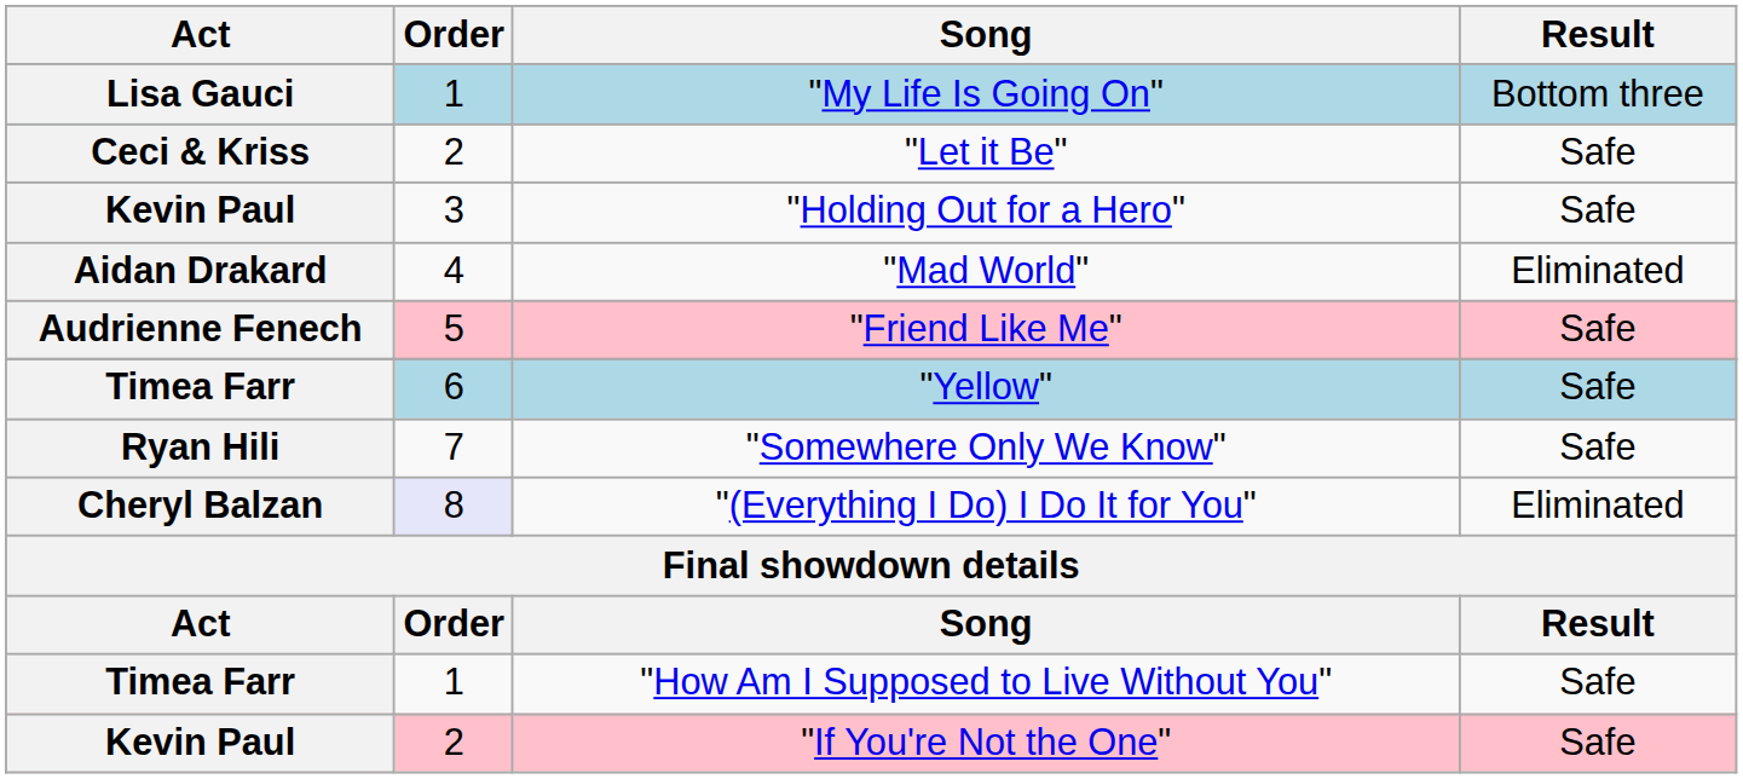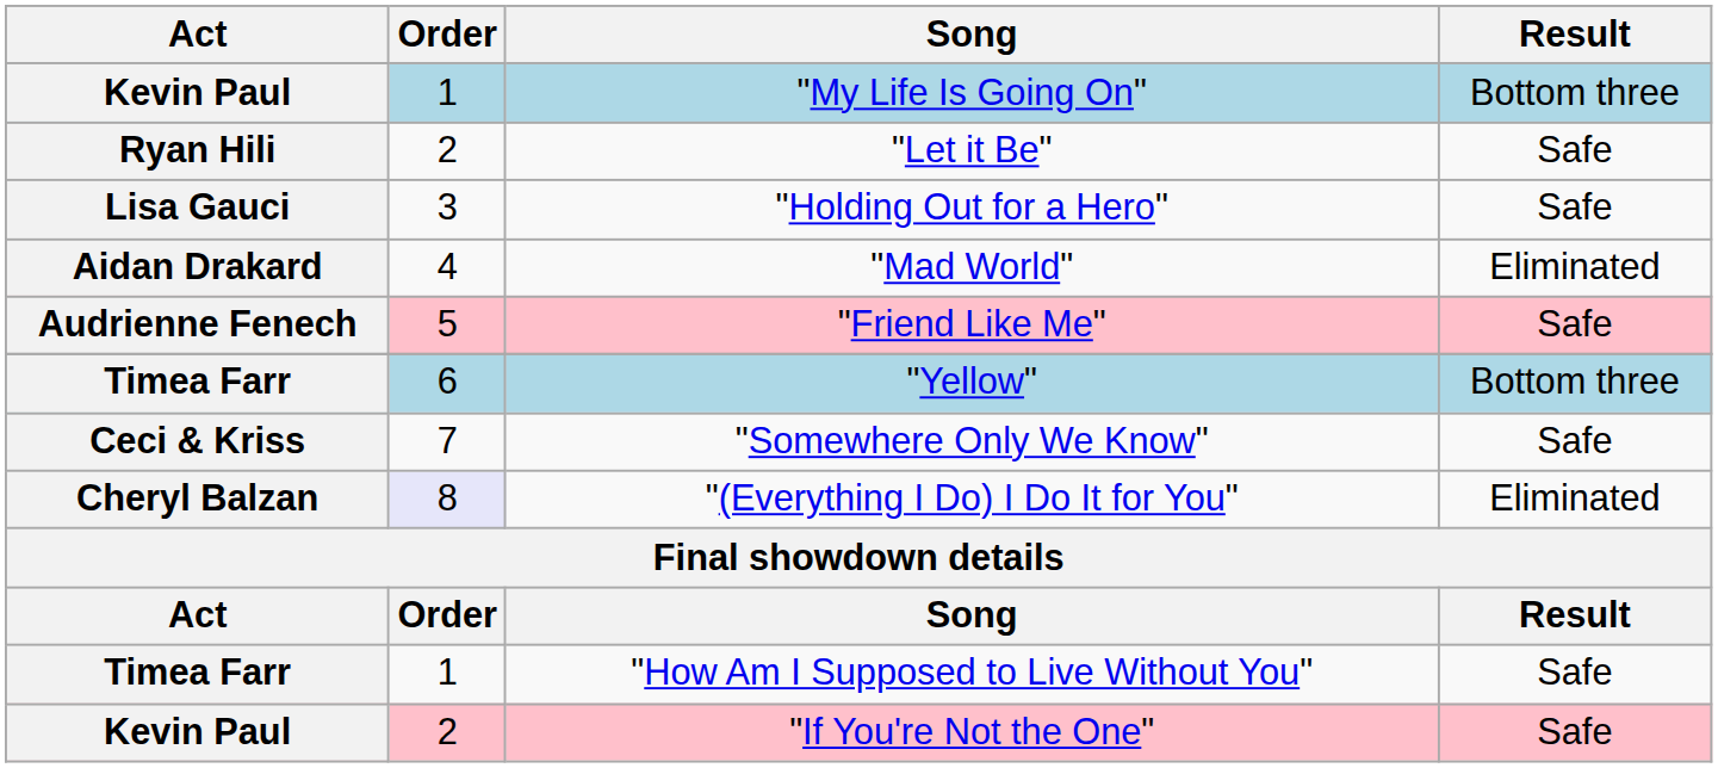"My Life Is Going On" | Act: Lisa Gauci -> Kevin Paul
"Let it Be" | Act: Ceci & Kriss -> Ryan Hili
"Holding Out for a Hero" | Act: Kevin Paul -> Lisa Gauci
"Yellow" | Result: Safe -> Bottom three
"Somewhere Only We Know" | Act: Ryan Hili -> Ceci & Kriss
